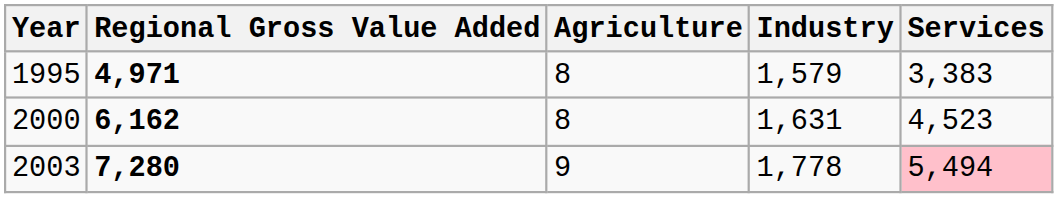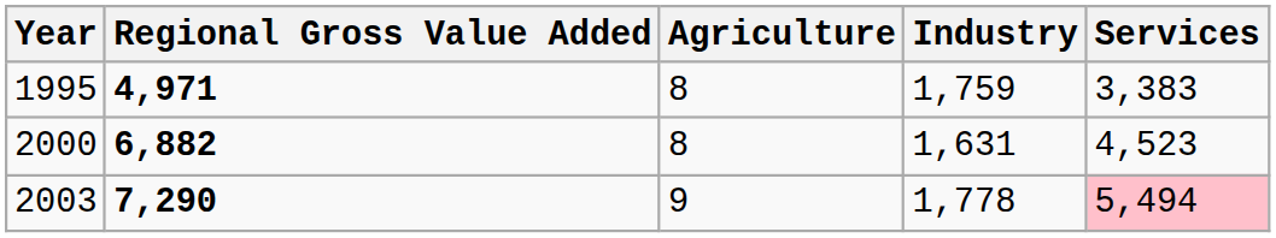1995 | Industry: 1,579 -> 1,759
2000 | Regional Gross Value Added: 6,162 -> 6,882
2003 | Regional Gross Value Added: 7,280 -> 7,290
